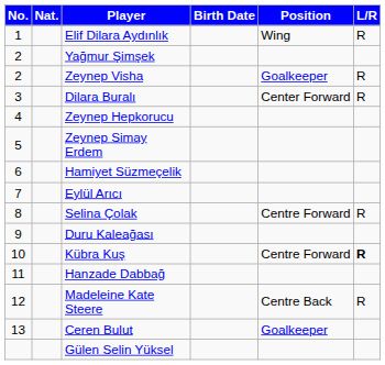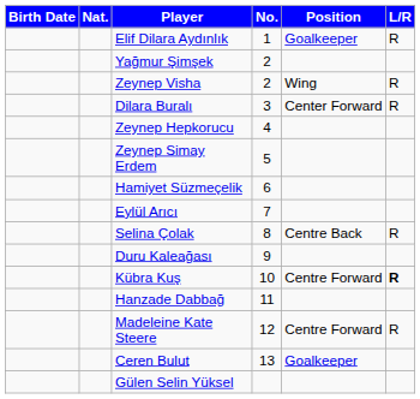columns swapped: No. <-> Birth Date
Elif Dilara Aydınlık | Position: Wing -> Goalkeeper
Zeynep Visha | Position: Goalkeeper -> Wing
Selina Çolak | Position: Centre Forward -> Centre Back
Madeleine Kate Steere | Position: Centre Back -> Centre Forward
